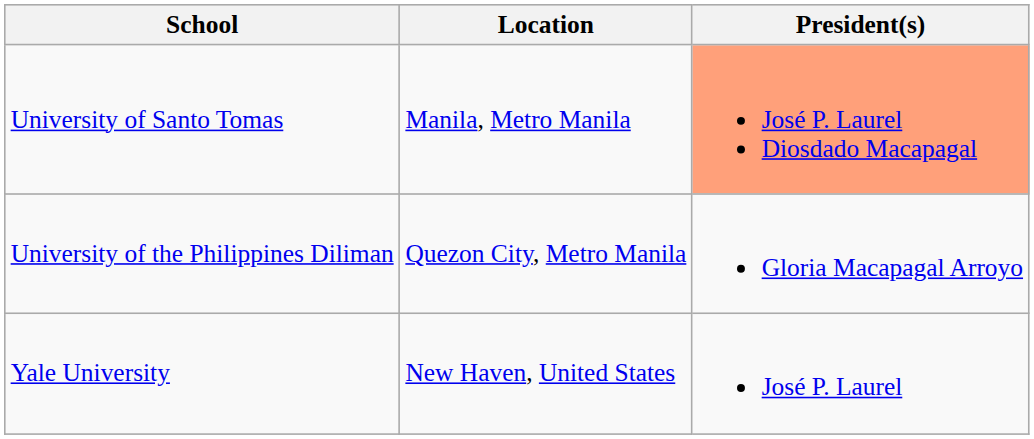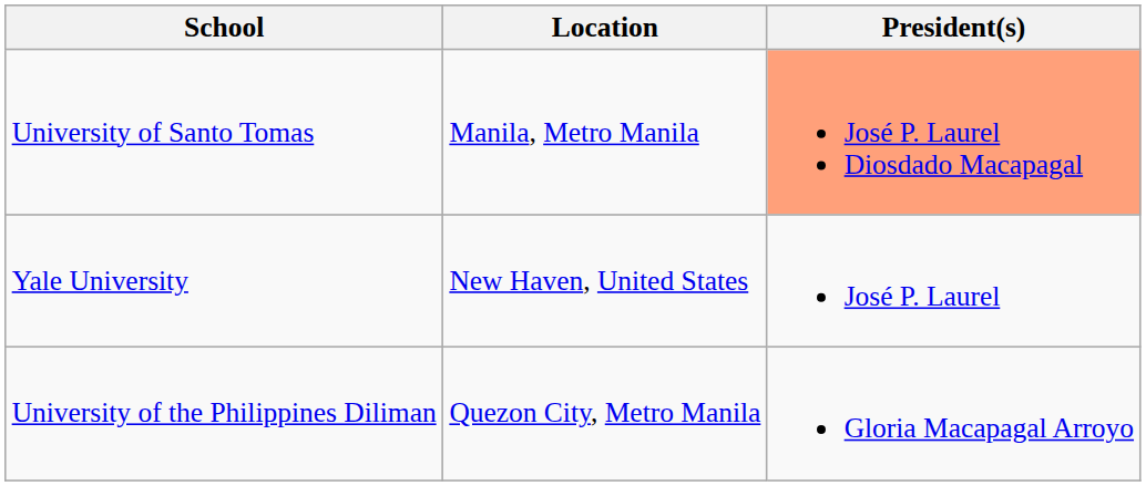rows swapped: University of the Philippines Diliman <-> Yale University
